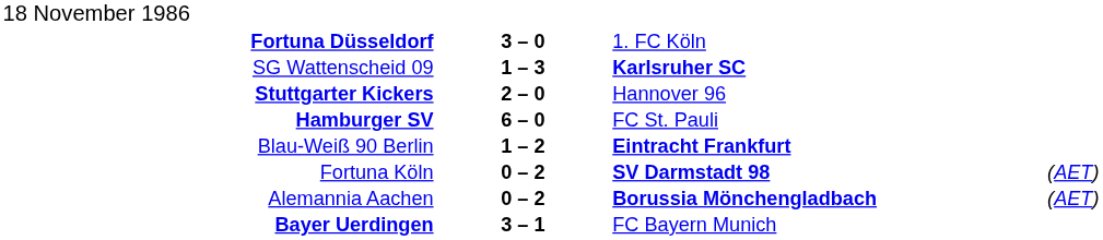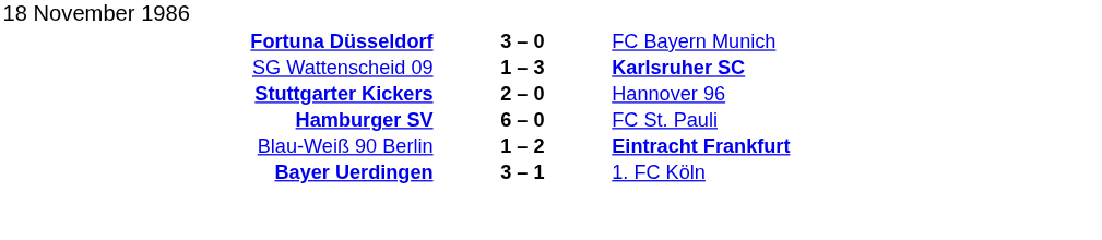Fortuna Düsseldorf | column 3: 1. FC Köln -> FC Bayern Munich
- row: Fortuna Köln | 0 – 2 | SV Darmstadt 98 | (AET)
- row: Alemannia Aachen | 0 – 2 | Borussia Mönchengladbach | (AET)
Bayer Uerdingen | column 3: FC Bayern Munich -> 1. FC Köln
